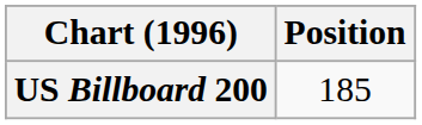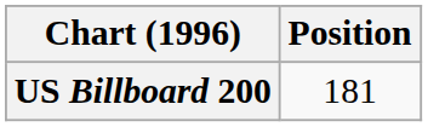US Billboard 200 | Position: 185 -> 181
